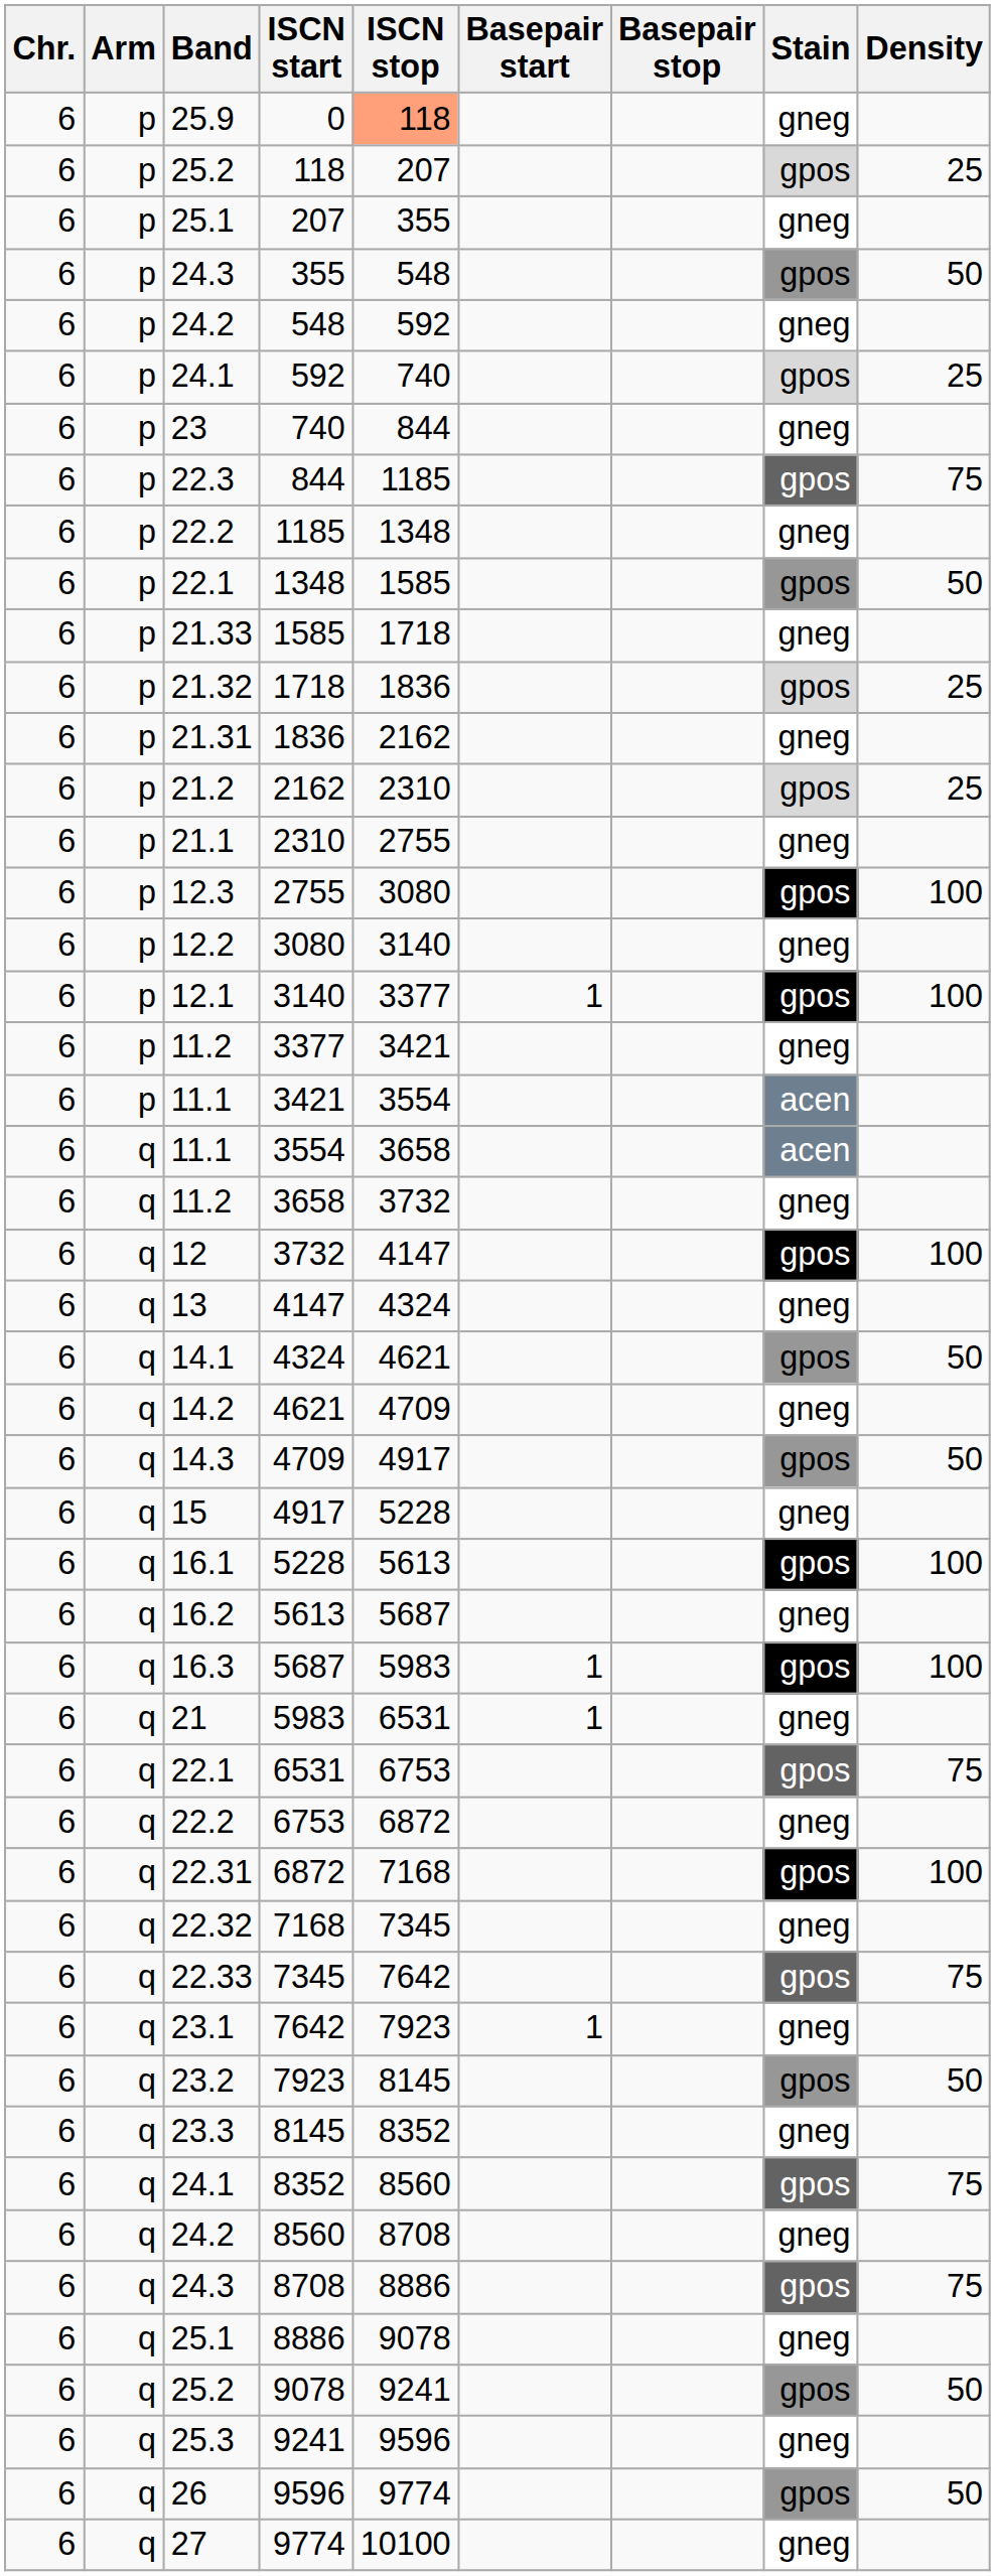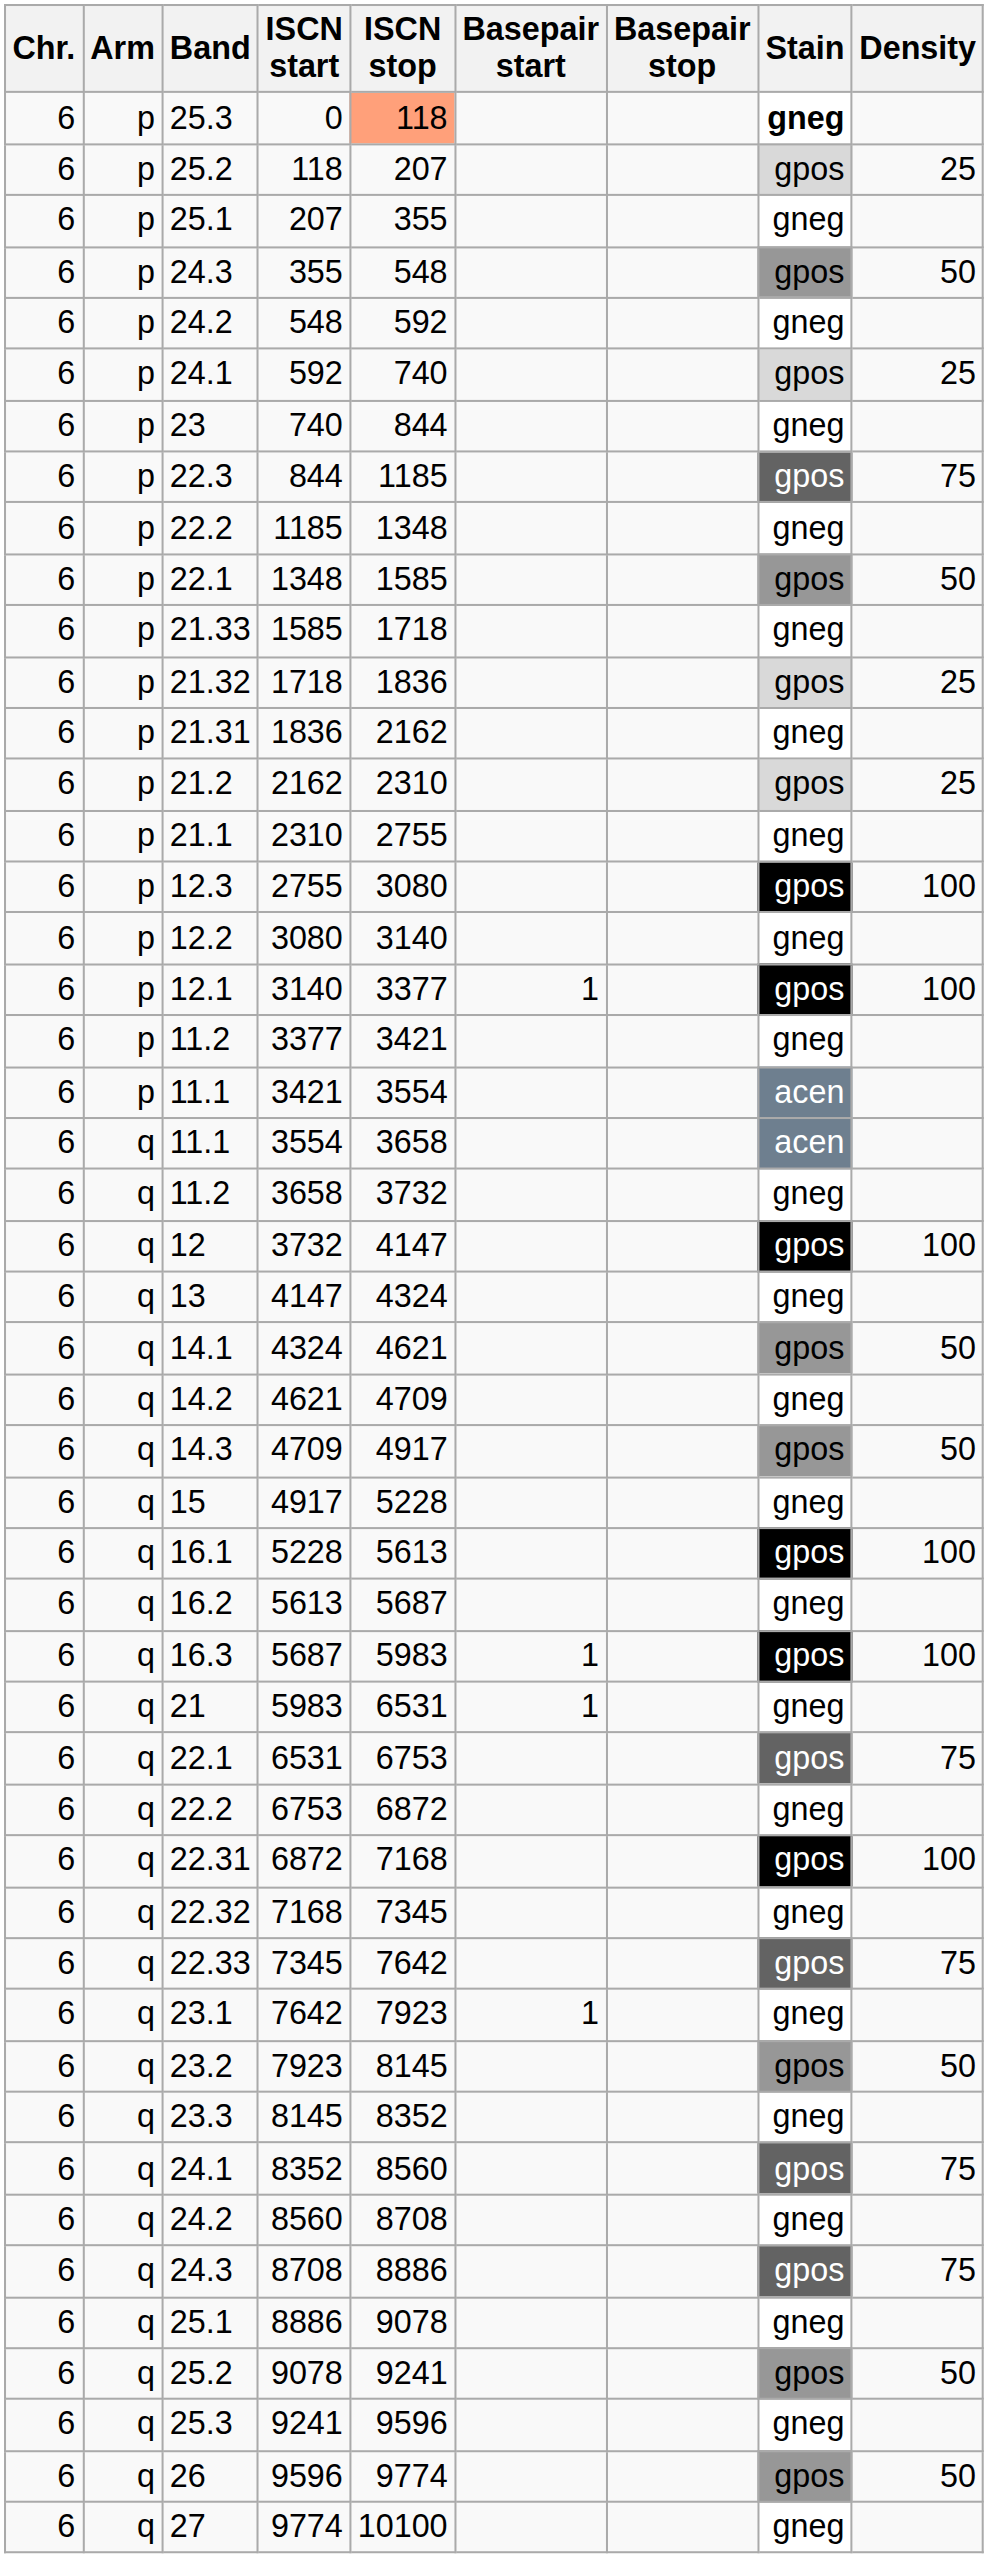0 | Band: 25.9 -> 25.3
0 | Stain: normal -> bold
